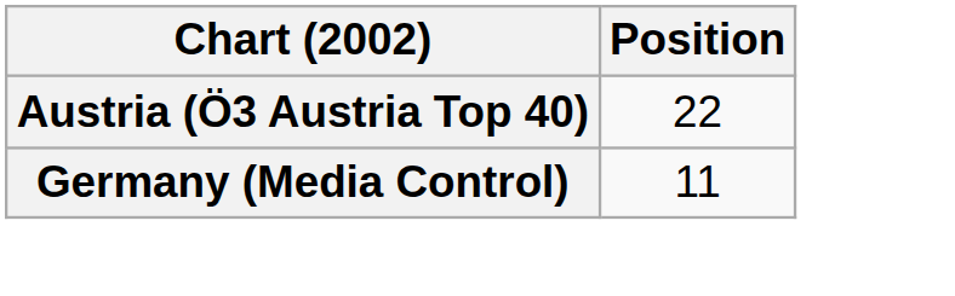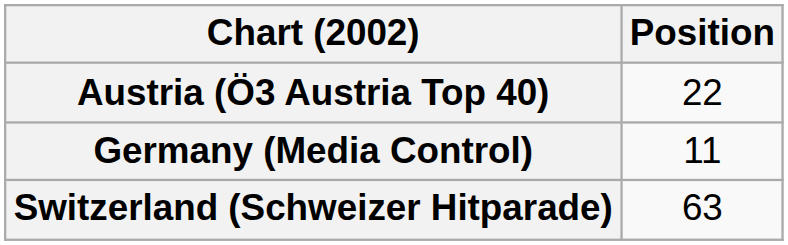+ row: Switzerland (Schweizer Hitparade) | 63
